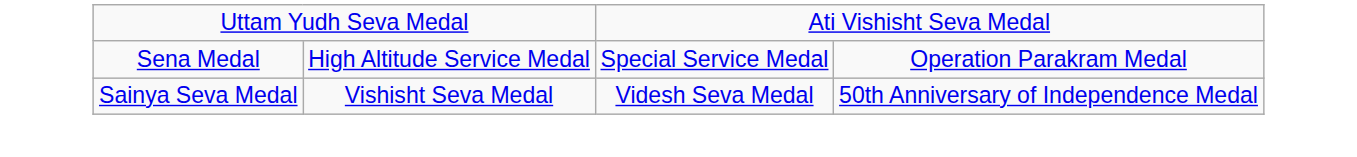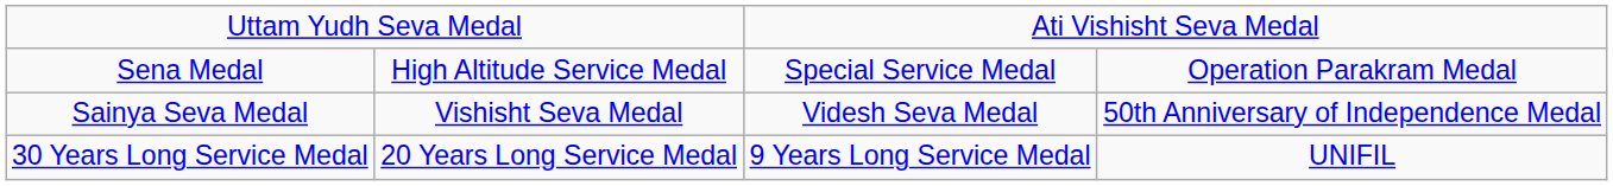+ row: 30 Years Long Service Medal | 20 Years Long Service Medal | 9 Years Long Service Medal | UNIFIL
